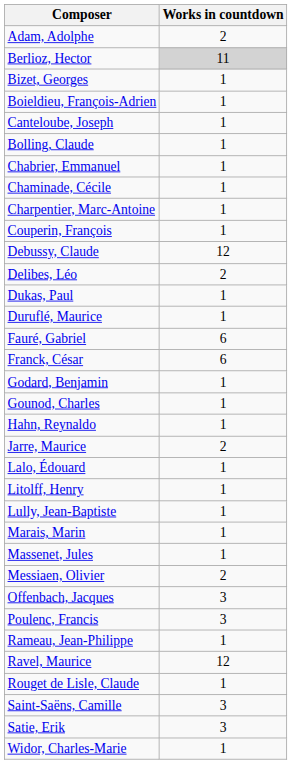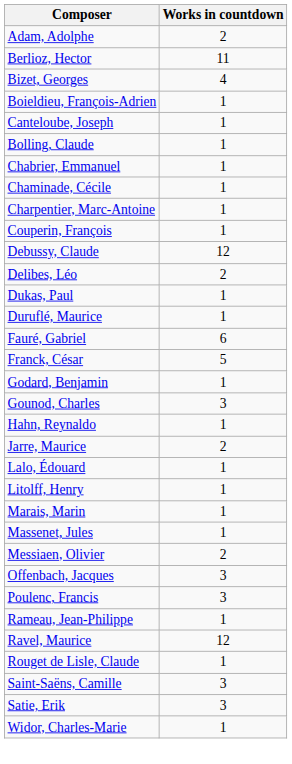Berlioz, Hector | Works in countdown: lightgrey background -> no background
Bizet, Georges | Works in countdown: 1 -> 4
Franck, César | Works in countdown: 6 -> 5
Gounod, Charles | Works in countdown: 1 -> 3
- row: Lully, Jean-Baptiste | 1
